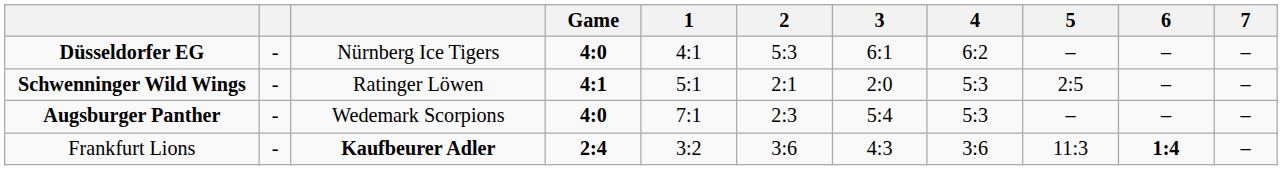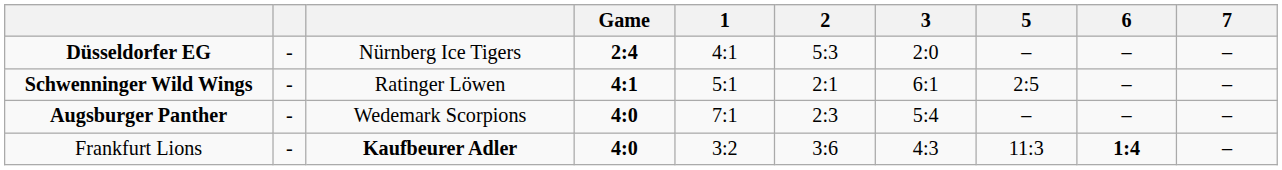- column: 4 | 6:2 | 5:3 | 5:3 | 3:6
Düsseldorfer EG | Game: 4:0 -> 2:4
Düsseldorfer EG | 3: 6:1 -> 2:0
Schwenninger Wild Wings | 3: 2:0 -> 6:1
Frankfurt Lions | Game: 2:4 -> 4:0
